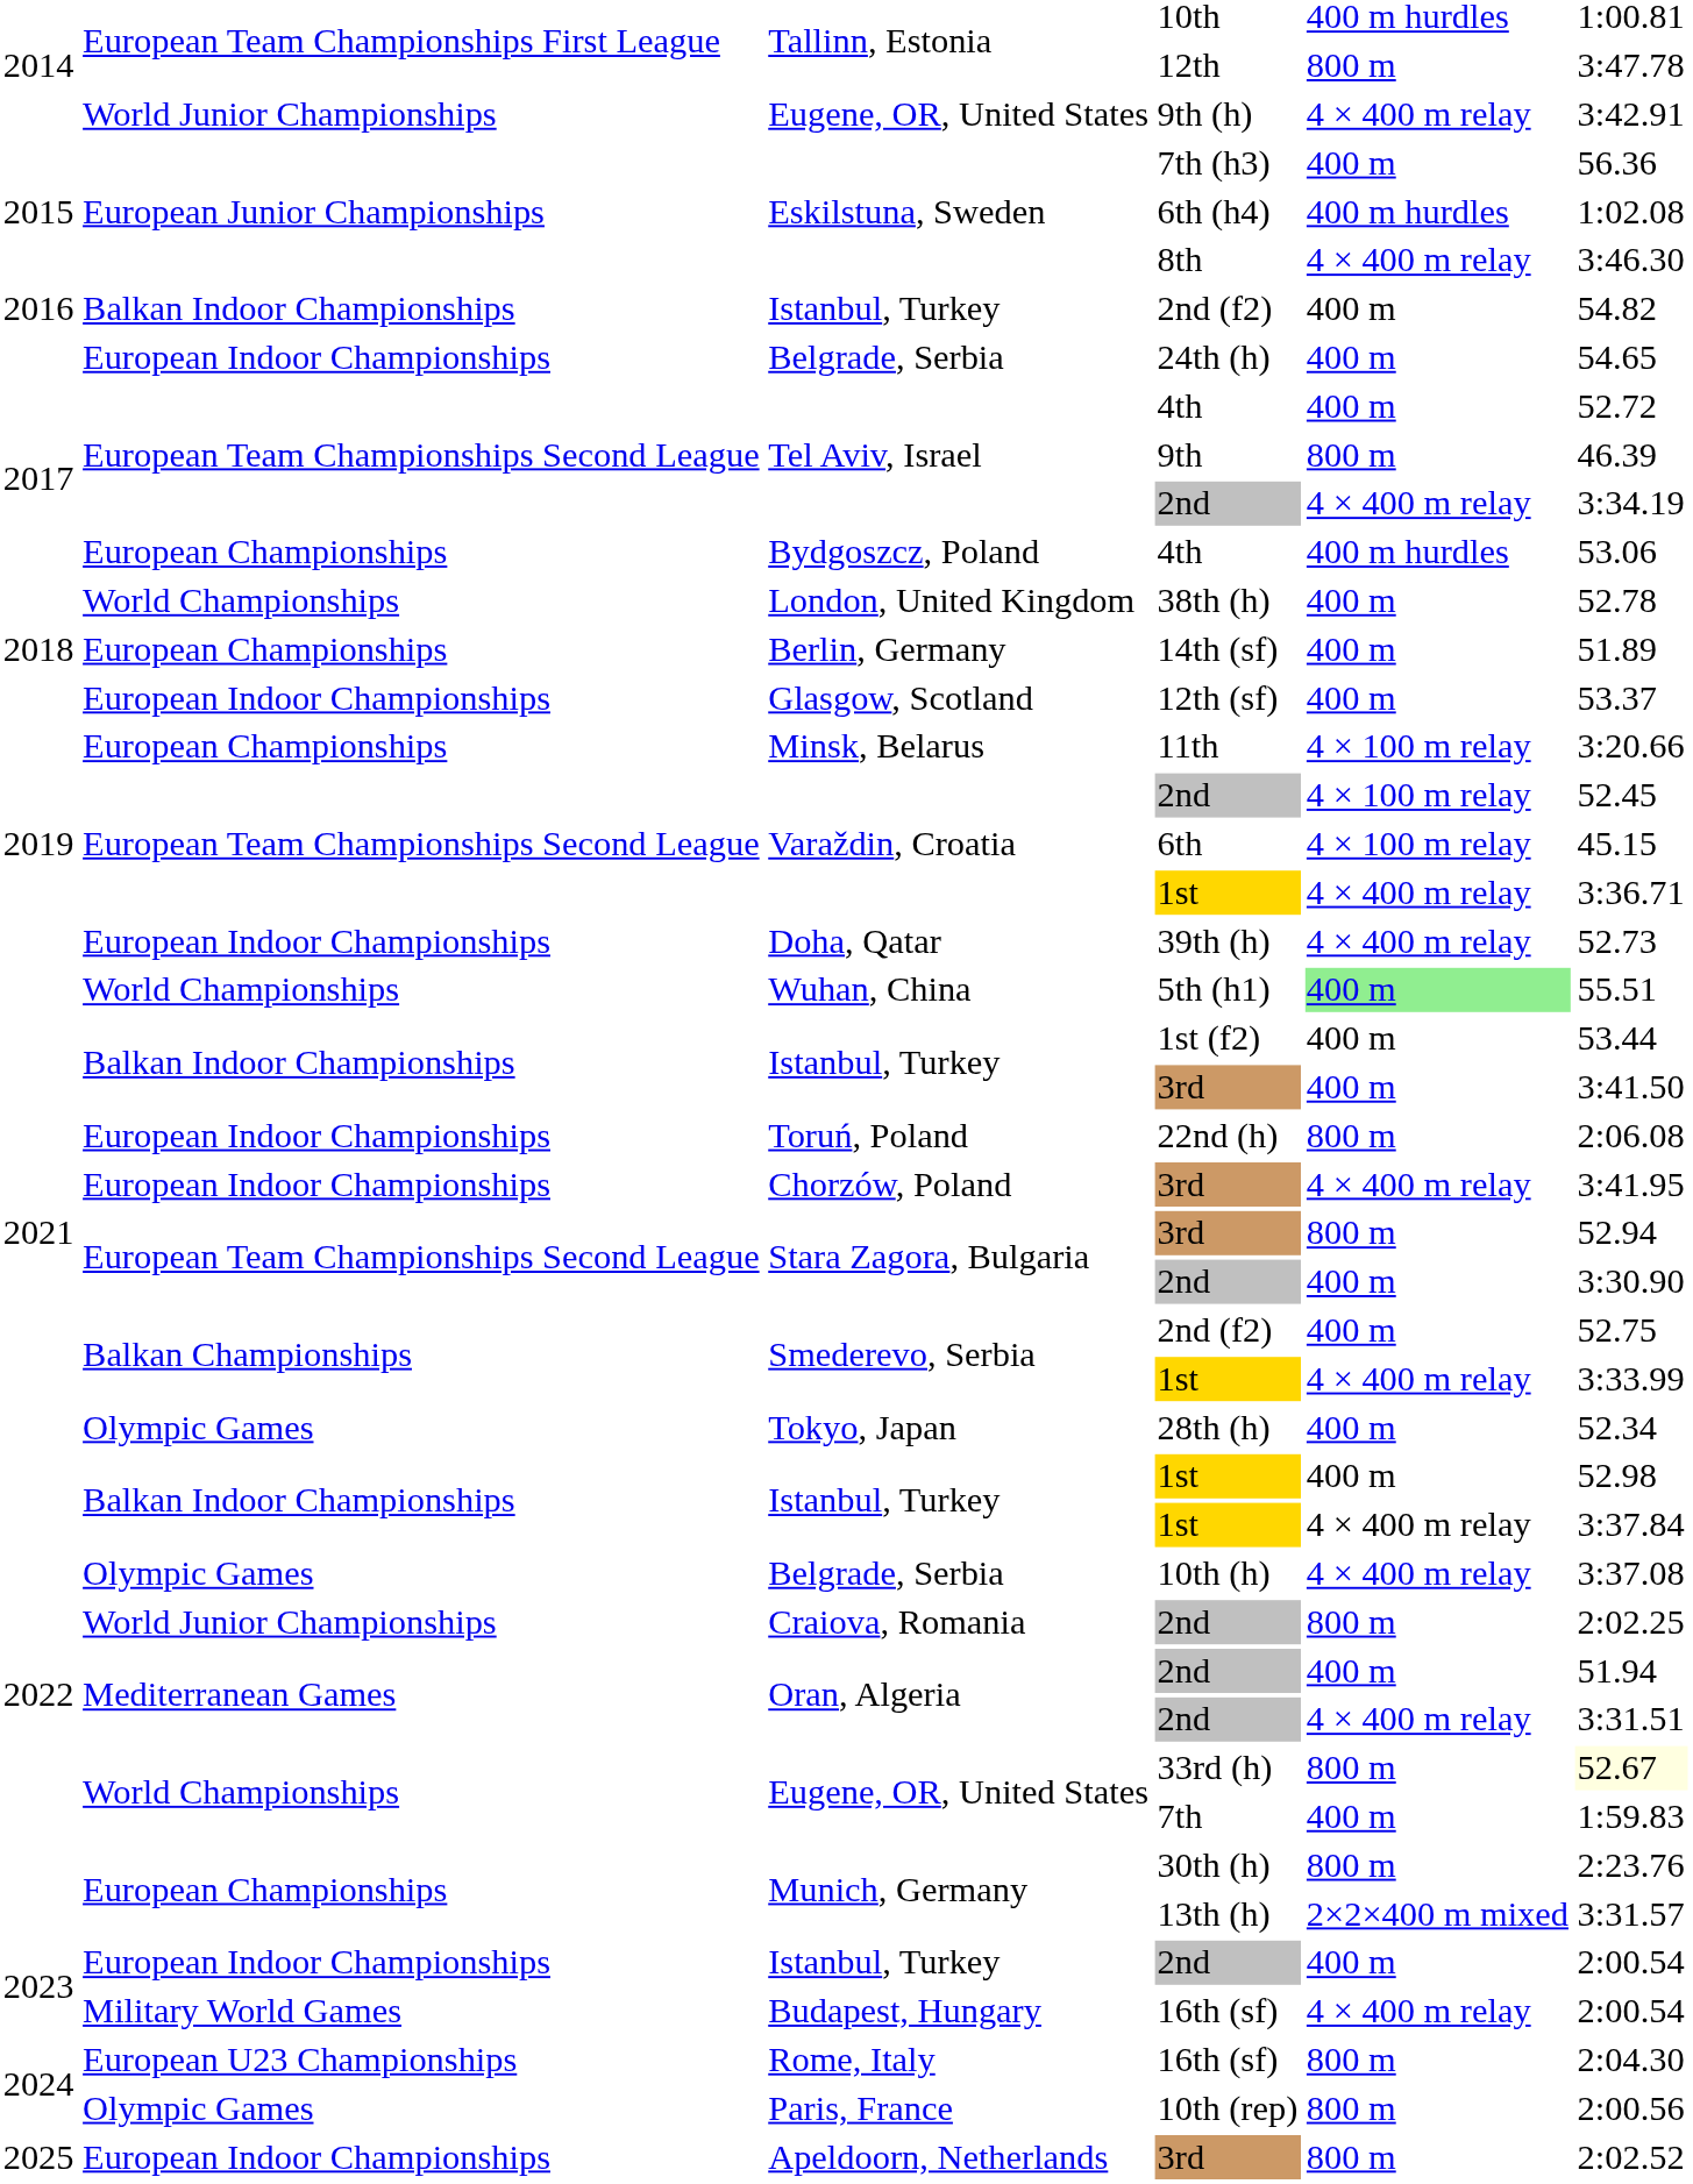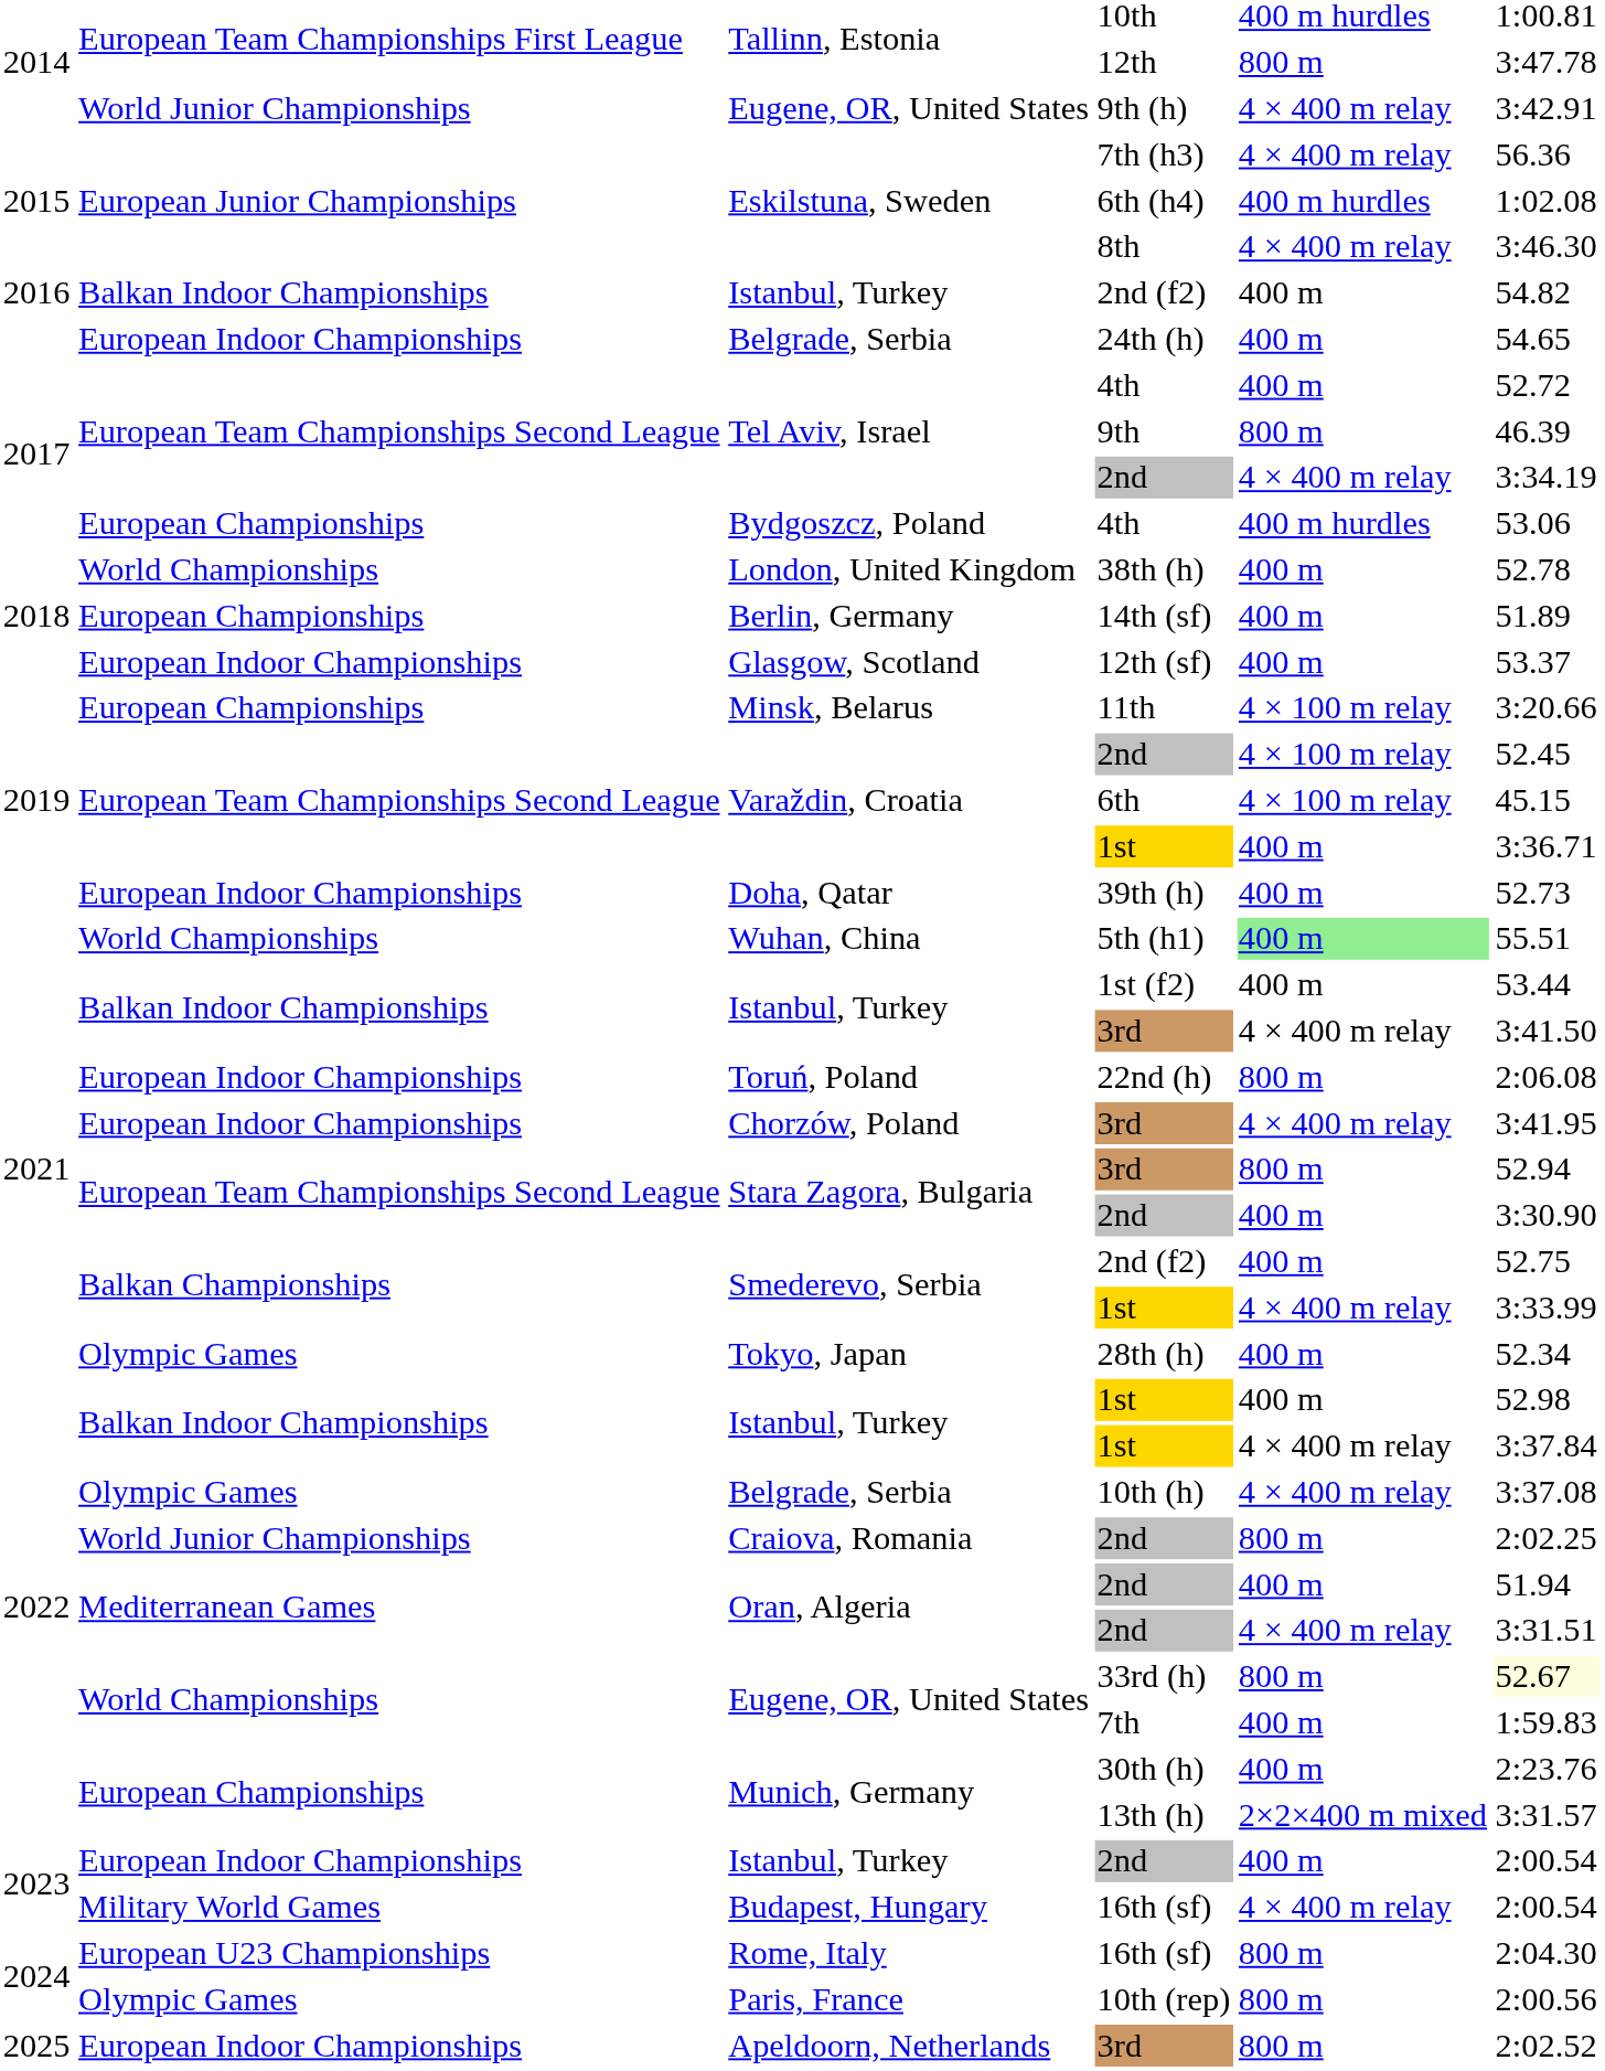7th (h3) | column 5: 400 m -> 4 × 400 m relay
Varaždin, Croatia / 1st | column 5: 4 × 400 m relay -> 400 m
39th (h) | column 5: 4 × 400 m relay -> 400 m
Istanbul, Turkey / 3rd | column 5: 400 m -> 4 × 400 m relay
30th (h) | column 5: 800 m -> 400 m
